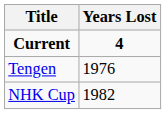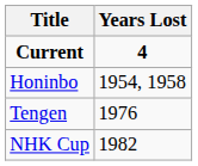+ row: Honinbo | 1954, 1958
